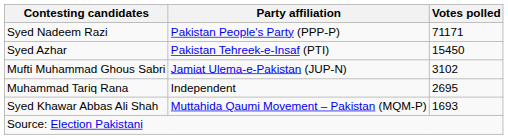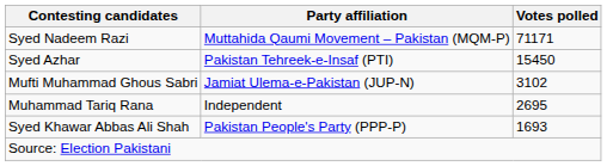Syed Nadeem Razi | Party affiliation: Pakistan People's Party (PPP-P) -> Muttahida Qaumi Movement – Pakistan (MQM-P)
Syed Khawar Abbas Ali Shah | Party affiliation: Muttahida Qaumi Movement – Pakistan (MQM-P) -> Pakistan People's Party (PPP-P)
